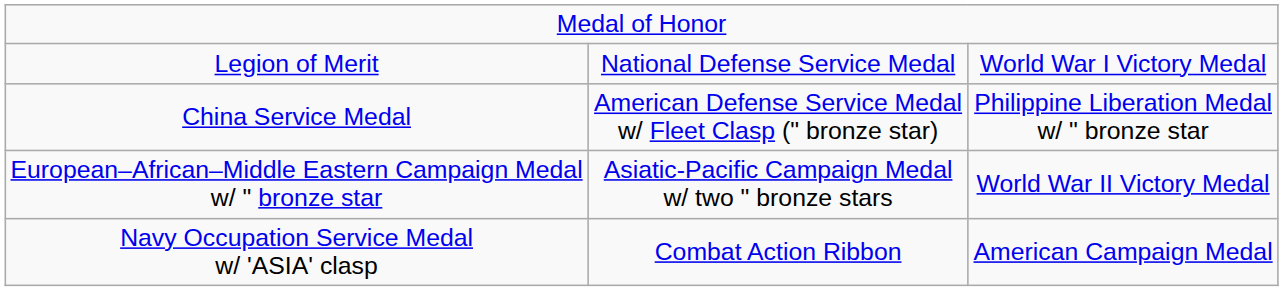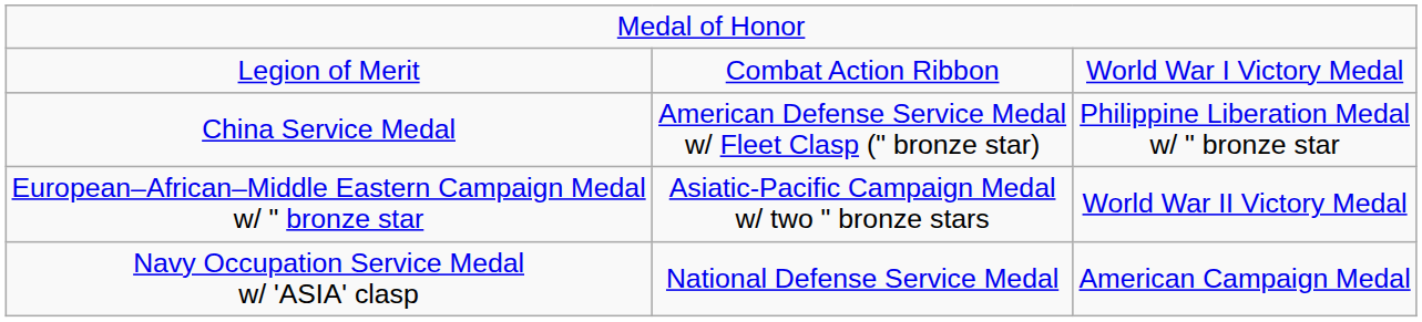Legion of Merit | column 2: National Defense Service Medal -> Combat Action Ribbon
Navy Occupation Service Medal w/ 'ASIA' clasp | column 2: Combat Action Ribbon -> National Defense Service Medal
